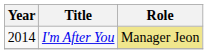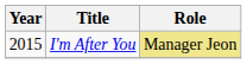I'm After You | Year: 2014 -> 2015
